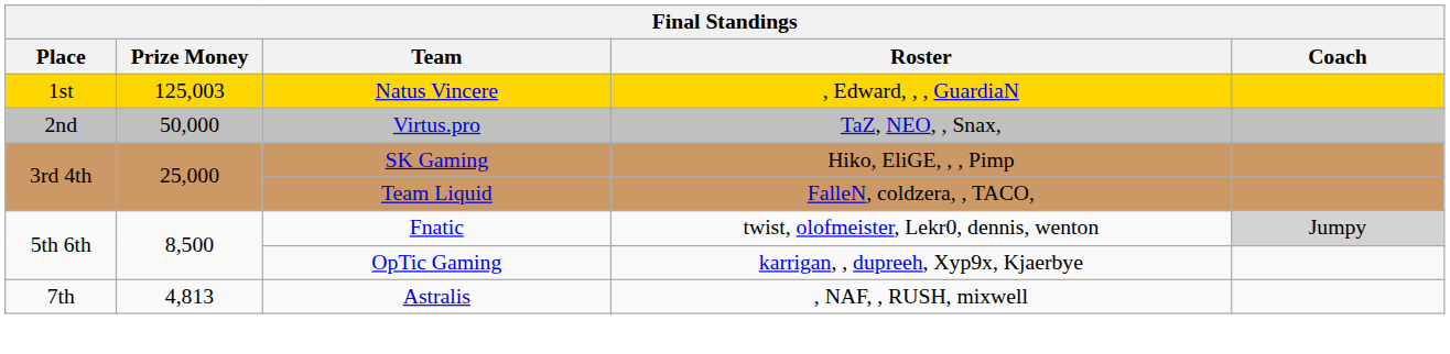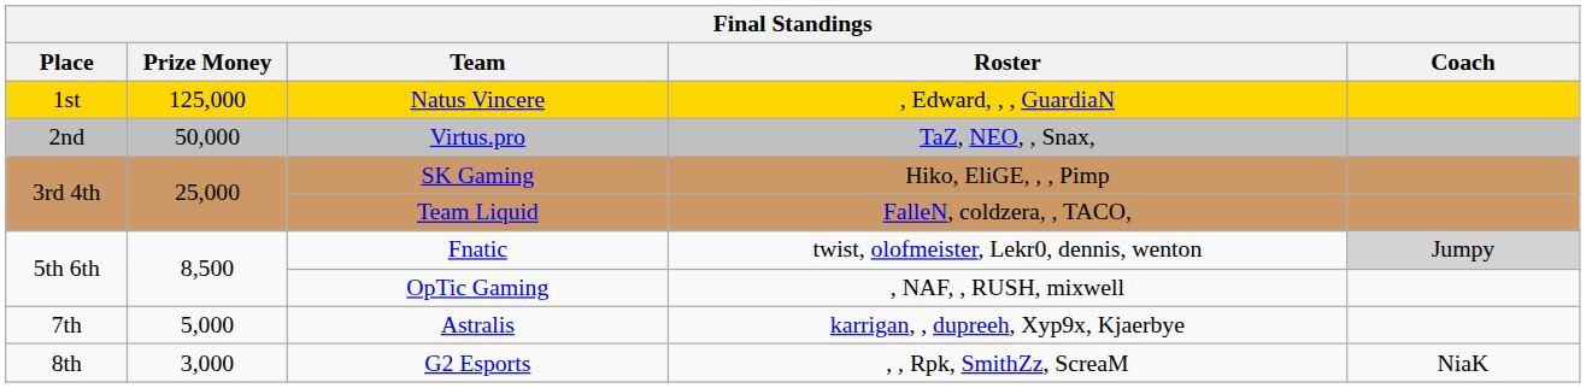Natus Vincere | Prize Money: 125,003 -> 125,000
OpTic Gaming | Roster: karrigan, , dupreeh, Xyp9x, Kjaerbye -> , NAF, , RUSH, mixwell
Astralis | Prize Money: 4,813 -> 5,000
Astralis | Roster: , NAF, , RUSH, mixwell -> karrigan, , dupreeh, Xyp9x, Kjaerbye
+ row: 8th | 3,000 | G2 Esports | , , Rpk, SmithZz, ScreaM | NiaK
